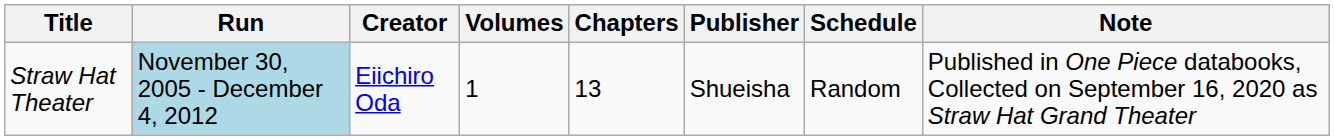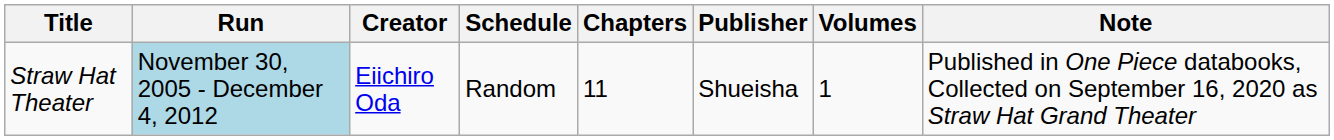columns swapped: Volumes <-> Schedule
Straw Hat Theater | Chapters: 13 -> 11
